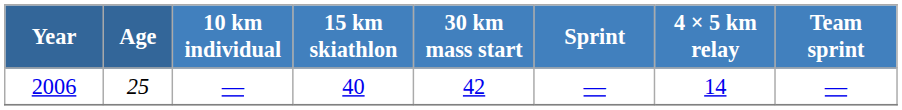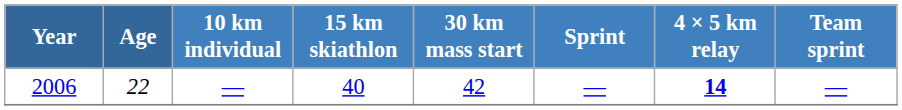2006 | Age: 25 -> 22
2006 | 4 × 5 km relay: normal -> bold
